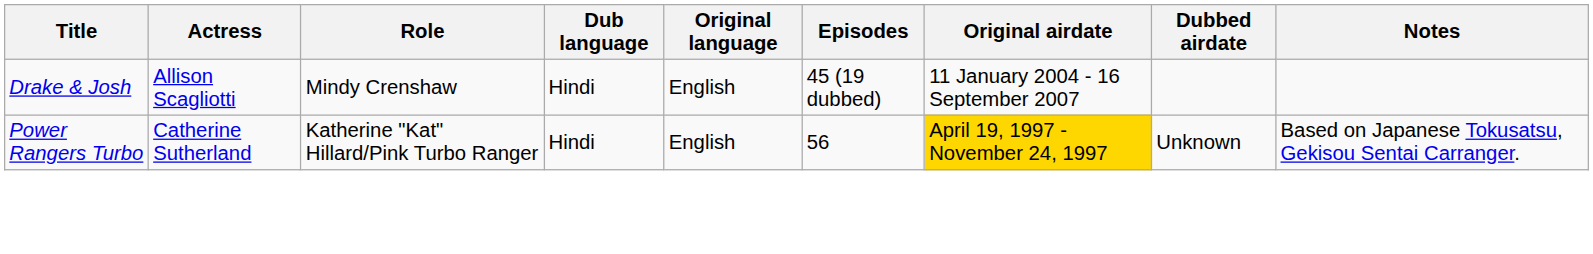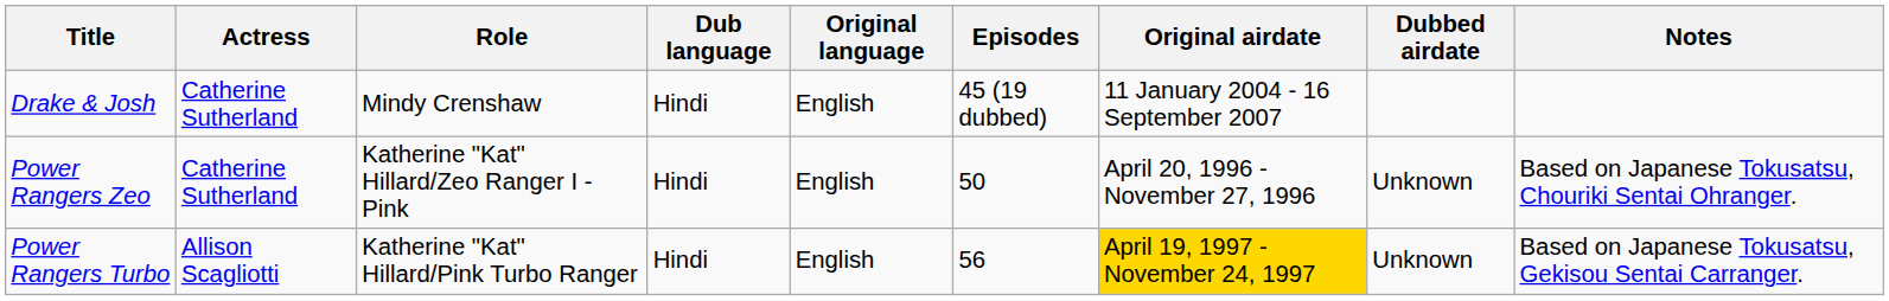Drake & Josh | Actress: Allison Scagliotti -> Catherine Sutherland
+ row: Power Rangers Zeo | Catherine Sutherland | Katherine "Kat" Hillard/Zeo Ranger I - Pink | Hindi | English | 50 | April 20, 1996 - November 27, 1996 | Unknown | Based on Japanese Tokusatsu, Chouriki Sentai Ohranger.
Power Rangers Turbo | Actress: Catherine Sutherland -> Allison Scagliotti
